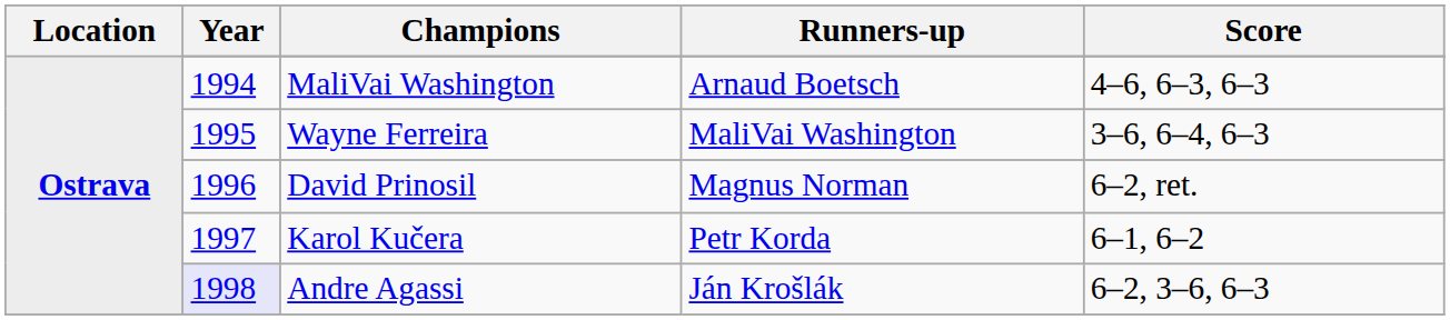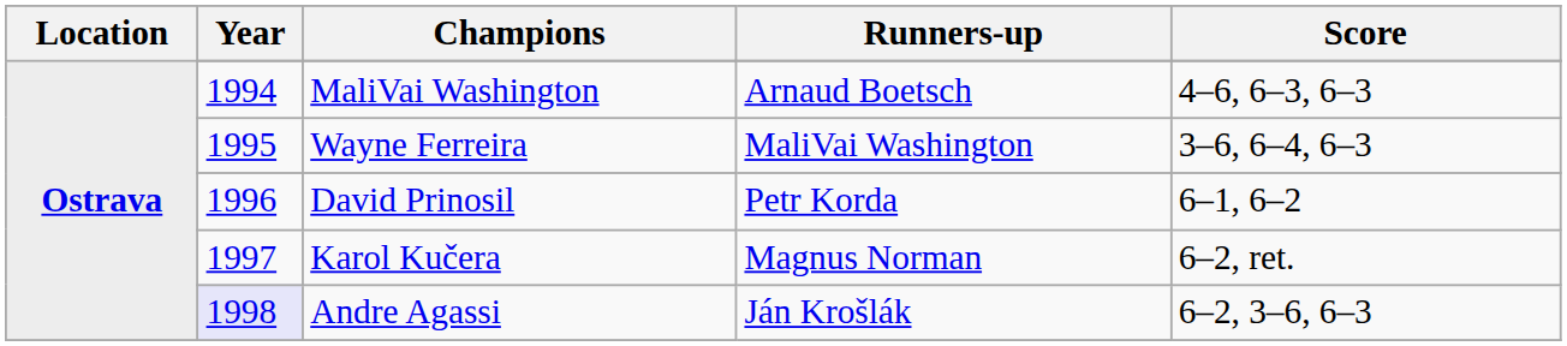David Prinosil | Runners-up: Magnus Norman -> Petr Korda
David Prinosil | Score: 6–2, ret. -> 6–1, 6–2
Karol Kučera | Runners-up: Petr Korda -> Magnus Norman
Karol Kučera | Score: 6–1, 6–2 -> 6–2, ret.
